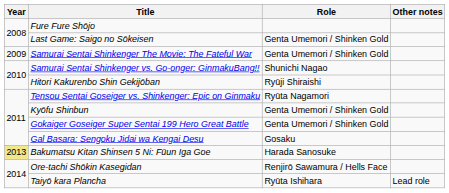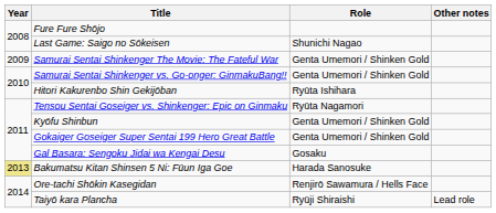Last Game: Saigo no Sōkeisen | Role: Genta Umemori / Shinken Gold -> Shunichi Nagao
Samurai Sentai Shinkenger vs. Go-onger: GinmakuBang!! | Role: Shunichi Nagao -> Genta Umemori / Shinken Gold
Hitori Kakurenbo Shin Gekijōban | Role: Ryūji Shiraishi -> Ryūta Ishihara
Taiyō kara Plancha | Role: Ryūta Ishihara -> Ryūji Shiraishi
